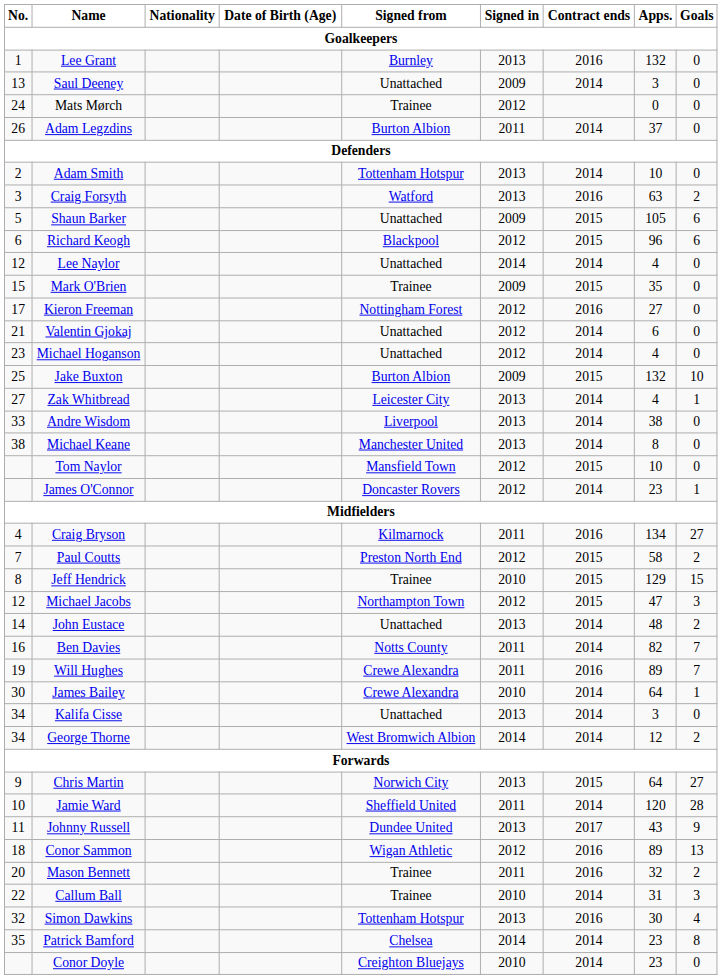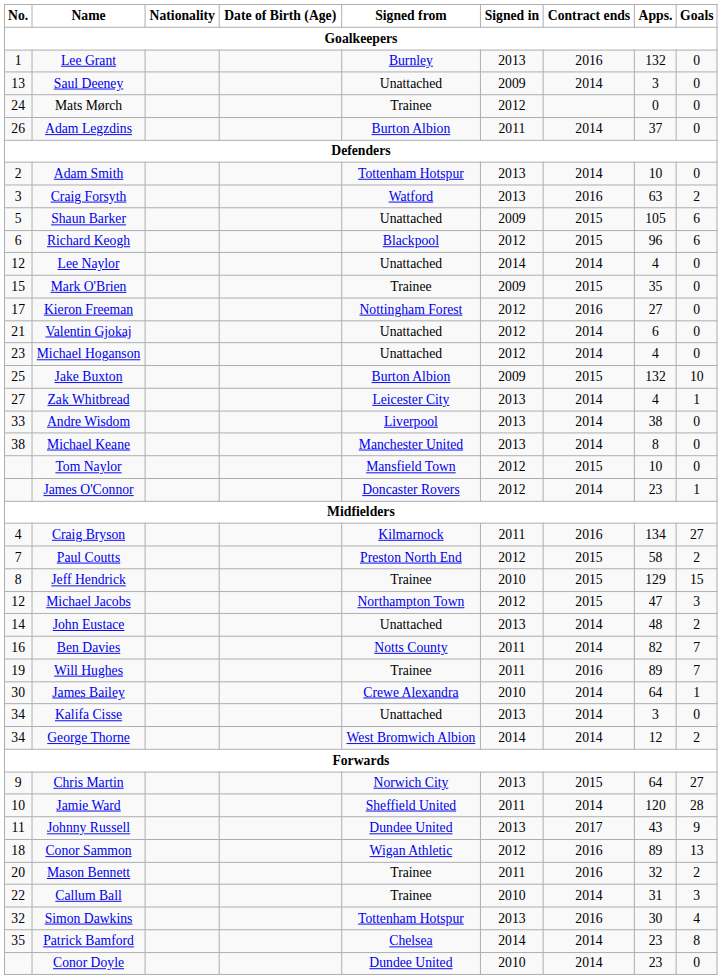Will Hughes | Signed from: Crewe Alexandra -> Trainee
Conor Doyle | Signed from: Creighton Bluejays -> Dundee United
